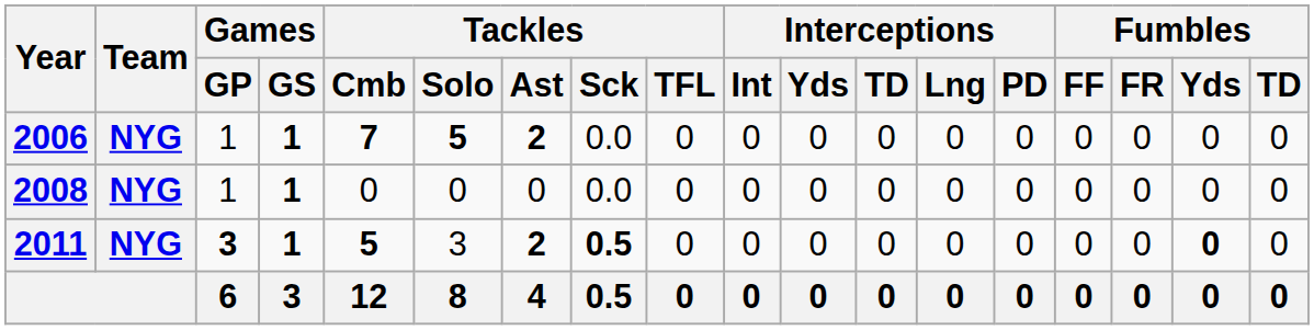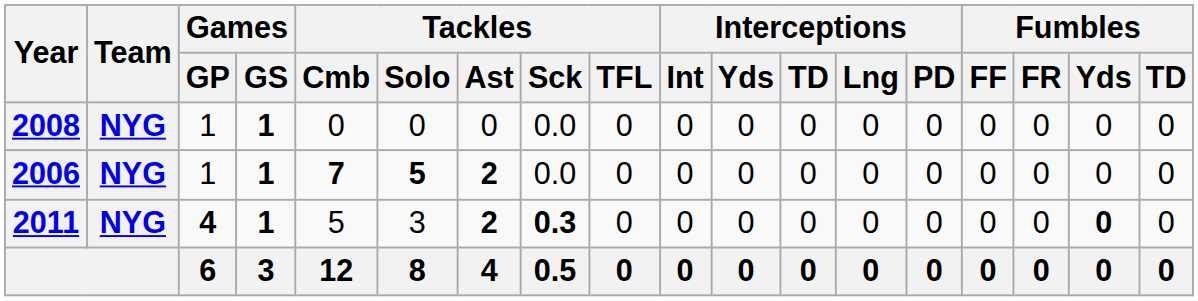rows swapped: 2006 <-> 2008
2011 | Games / GP: 3 -> 4
2011 | Tackles / Cmb: bold -> normal
2011 | Tackles / Sck: 0.5 -> 0.3
